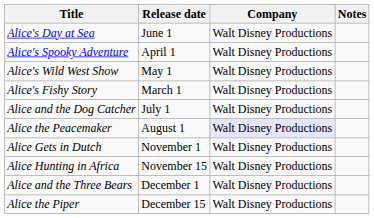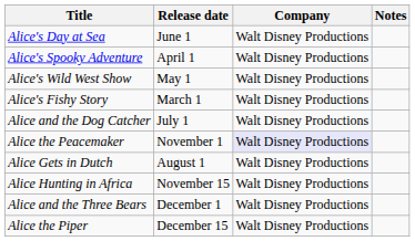Alice the Peacemaker | Release date: August 1 -> November 1
Alice Gets in Dutch | Release date: November 1 -> August 1
